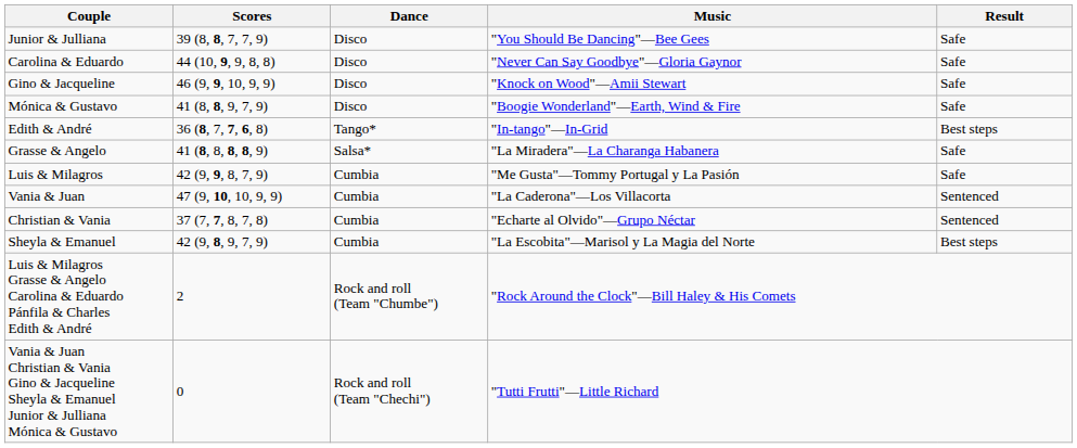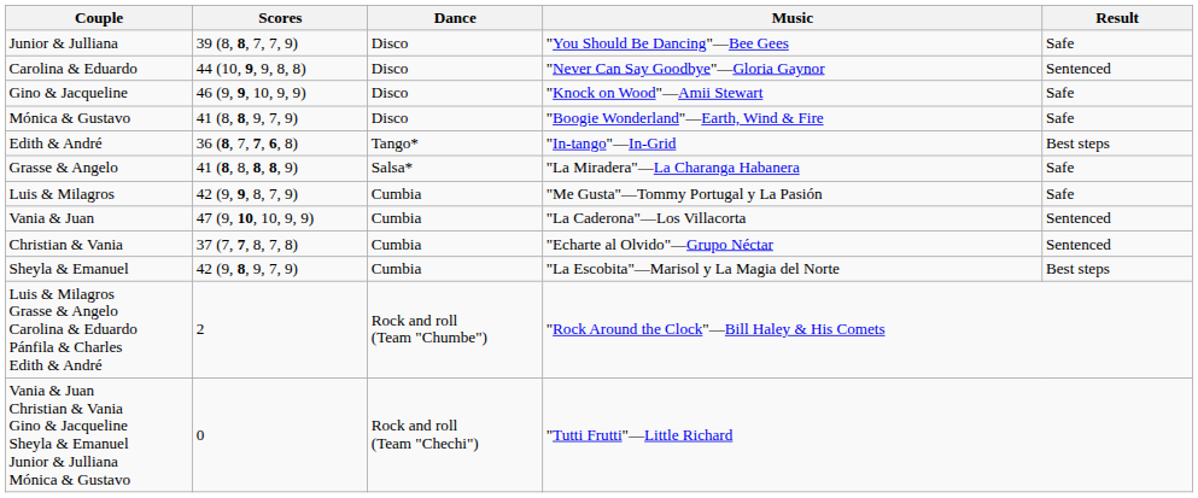Carolina & Eduardo | Result: Safe -> Sentenced
